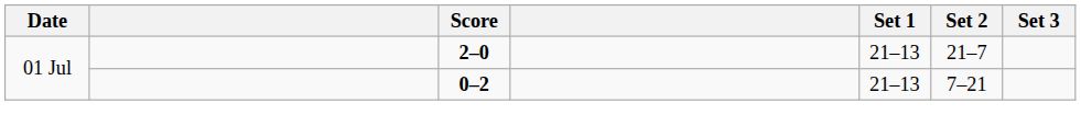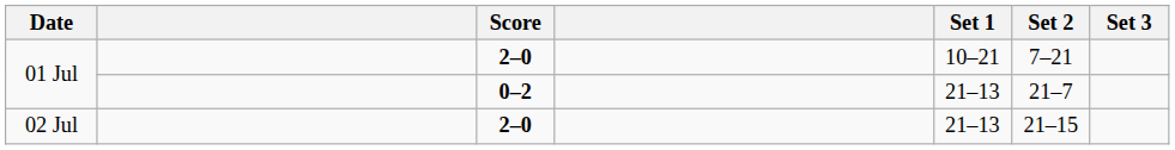01 Jul / 2–0 | Set 1: 21–13 -> 10–21
01 Jul / 2–0 | Set 2: 21–7 -> 7–21
01 Jul / 0–2 | Set 2: 7–21 -> 21–7
+ row: 02 Jul | 2–0 | 21–13 | 21–15
